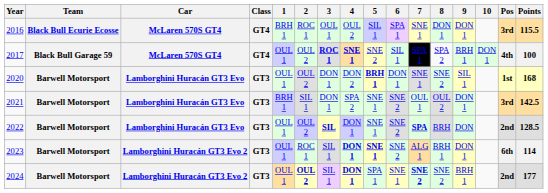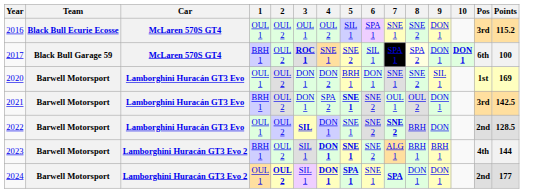- column: Class | GT4 | GT4 | GT3 | GT3 | GT3 | GT3 | GT3
2016 | 1: BRH 1 -> OUL 1
2016 | 2: ROC 1 -> OUL 2
2016 | 8: DON 1 -> SNE 2
2016 | Points: 115.5 -> 115.2
2017 | 1: OUL 1 -> BRH 1
2017 | 4: bold -> normal
2017 | 8: no background -> lightyellow background
2017 | 9: BRH 1 -> DON 1
2017 | 10: normal -> bold
2017 | Pos: 4th -> 6th
2020 | 5: bold -> normal
2020 | Points: 168 -> 169
2021 | 2: SIL 1 -> OUL 2
2021 | 5: normal -> bold
2022 | 7: SPA -> SNE 2
2023 | 1: OUL 1 -> BRH 1
2023 | 2: ROC 1 -> OUL 2
2023 | 9: DON 1 -> BRH 1
2023 | Pos: 6th -> 4th
2023 | Points: 114 -> 144
2024 | 5: normal -> bold
2024 | 7: SNE 2 -> SPA
2024 | 8: SNE 2 -> DON 1
2024 | 9: BRH 1 -> DON 1
